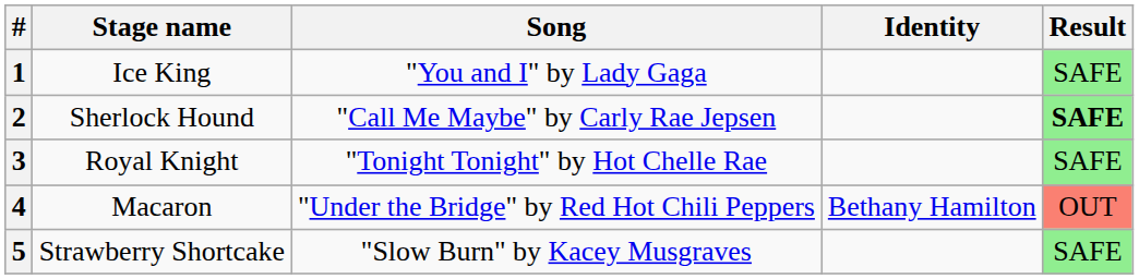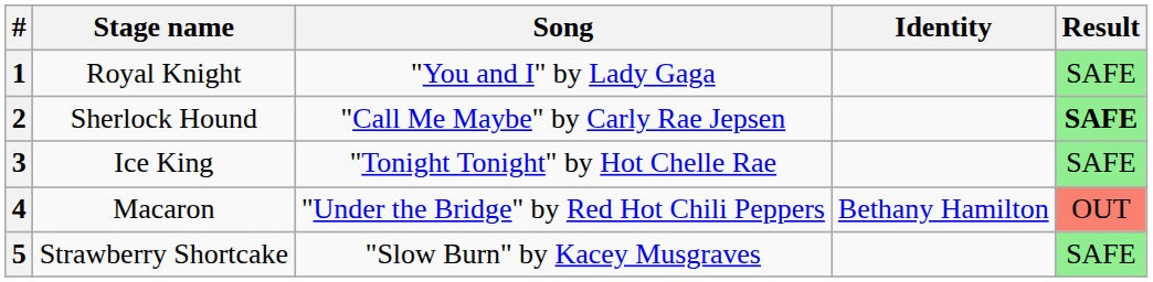1 | Stage name: Ice King -> Royal Knight
3 | Stage name: Royal Knight -> Ice King
